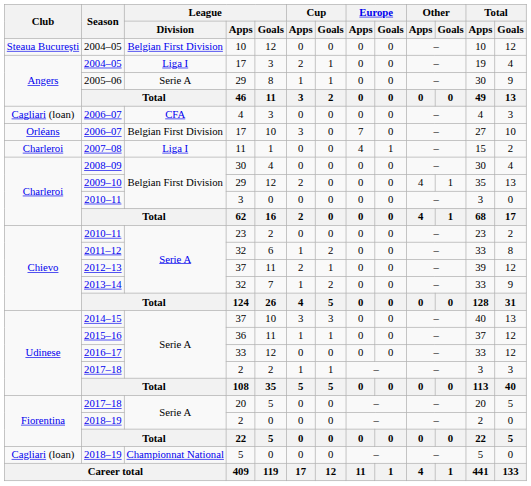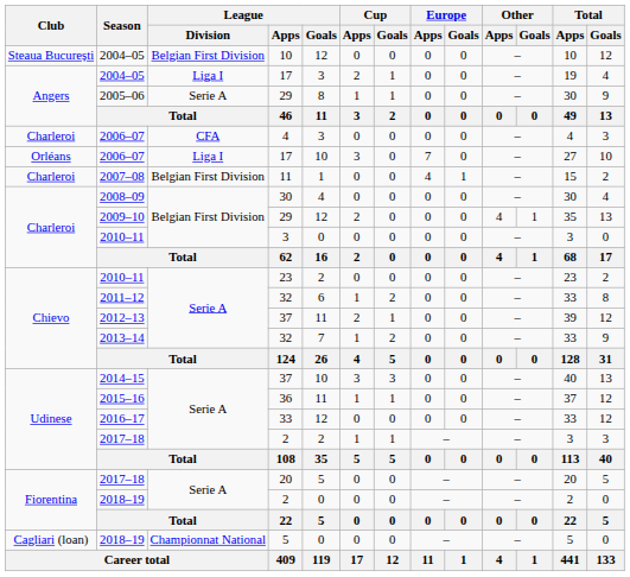2006–07 / 4 | Club: Cagliari (loan) -> Charleroi
2006–07 / 17 | League / Division: Belgian First Division -> Liga I
2007–08 | League / Division: Liga I -> Belgian First Division
